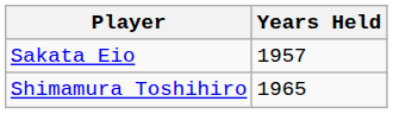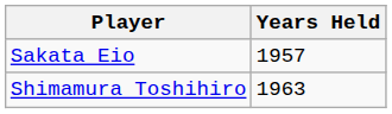Shimamura Toshihiro | Years Held: 1965 -> 1963
